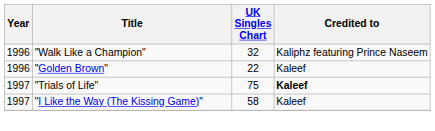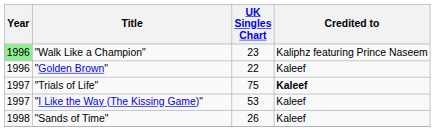"Walk Like a Champion" | Year: no background -> lightgreen background
"Walk Like a Champion" | UK Singles Chart: 32 -> 23
"I Like the Way (The Kissing Game)" | UK Singles Chart: 58 -> 53
+ row: 1998 | "Sands of Time" | 26 | Kaleef
